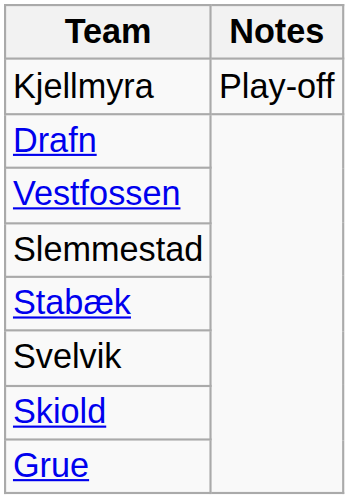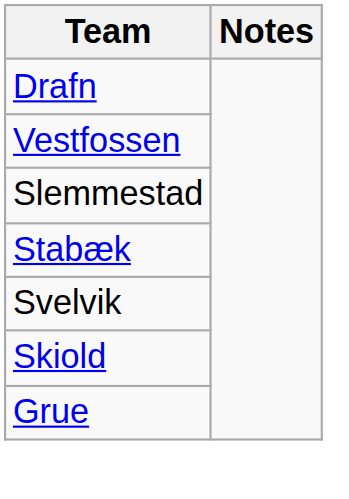- row: Kjellmyra | Play-off
